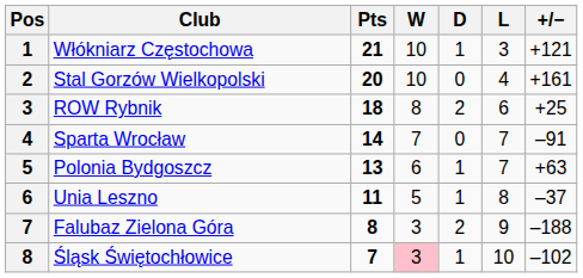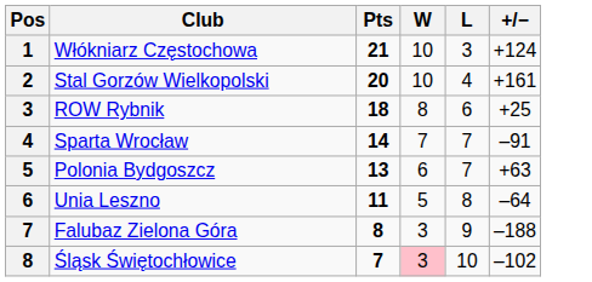- column: D | 1 | 0 | 2 | 0 | 1 | 1 | 2 | 1
Włókniarz Częstochowa | +/−: +121 -> +124
Unia Leszno | +/−: –37 -> –64
